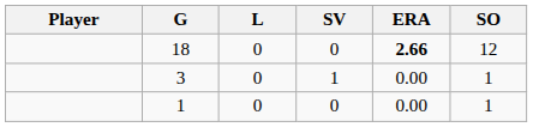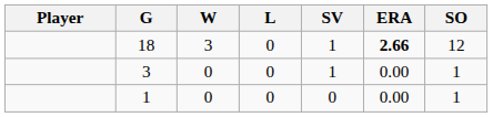+ column: W | 3 | 0 | 0
18 | SV: 0 -> 1
